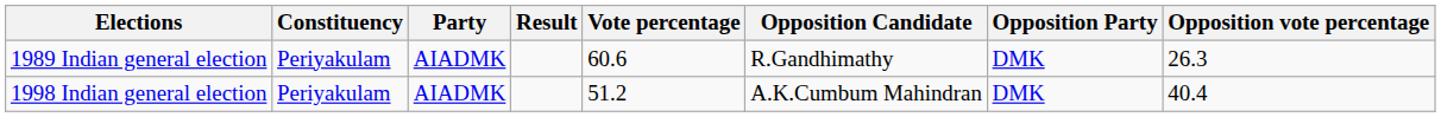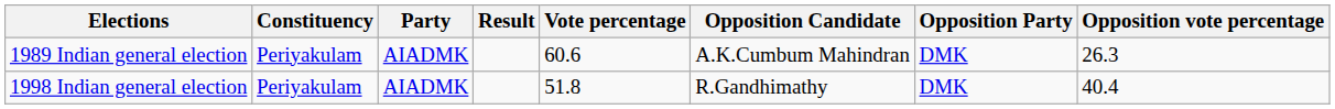1989 Indian general election | Opposition Candidate: R.Gandhimathy -> A.K.Cumbum Mahindran
1998 Indian general election | Vote percentage: 51.2 -> 51.8
1998 Indian general election | Opposition Candidate: A.K.Cumbum Mahindran -> R.Gandhimathy
